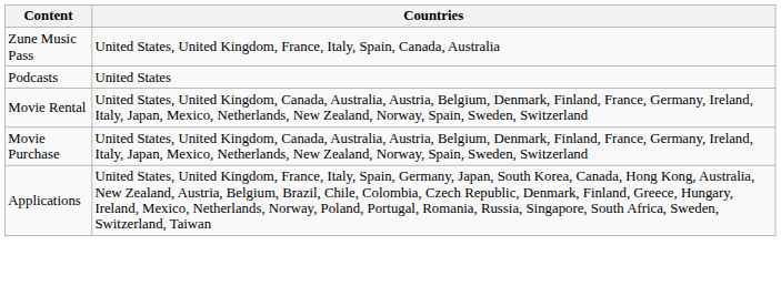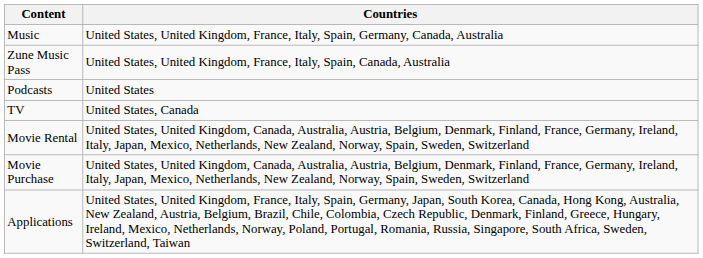+ row: Music | United States, United Kingdom, France, Italy, Spain, Germany, Canada, Australia
+ row: TV | United States, Canada
